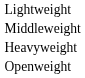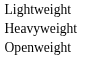- row: Middleweight
